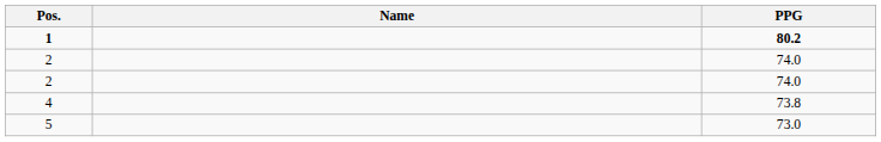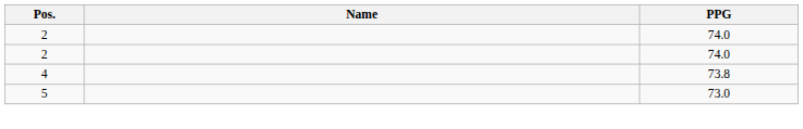- row: 1 | 80.2
